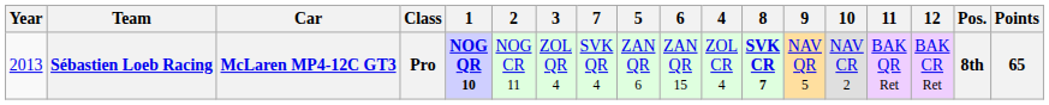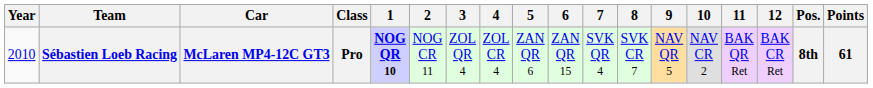columns swapped: 4 <-> 7
Sébastien Loeb Racing | Year: 2013 -> 2010
Sébastien Loeb Racing | 8: bold -> normal
Sébastien Loeb Racing | Points: 65 -> 61
